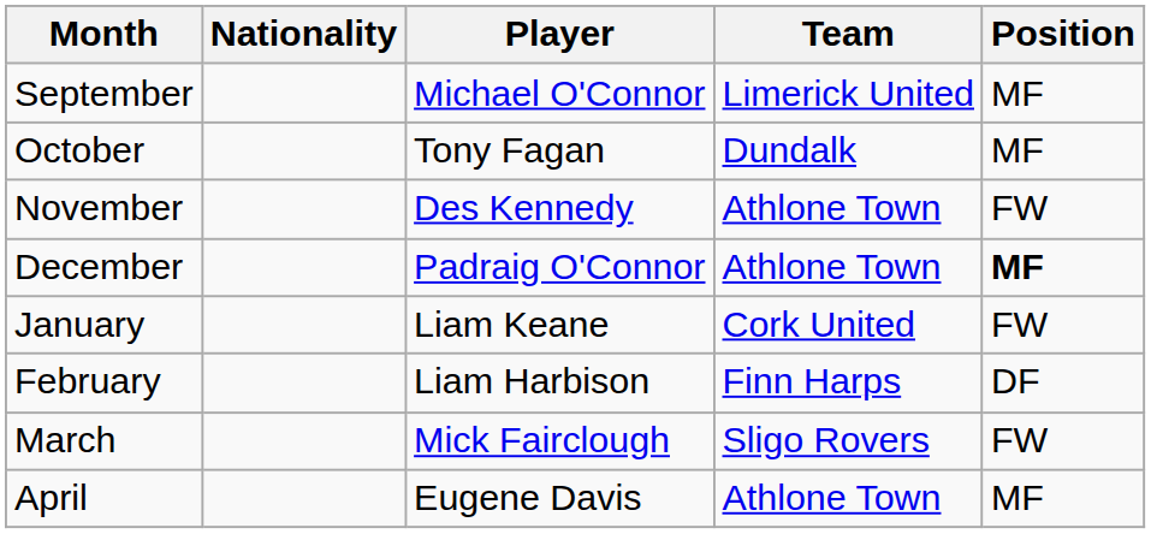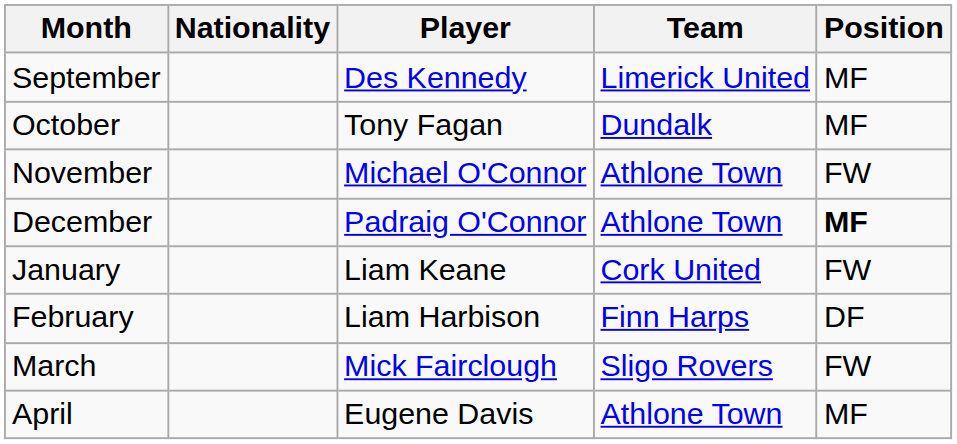September | Player: Michael O'Connor -> Des Kennedy
November | Player: Des Kennedy -> Michael O'Connor
